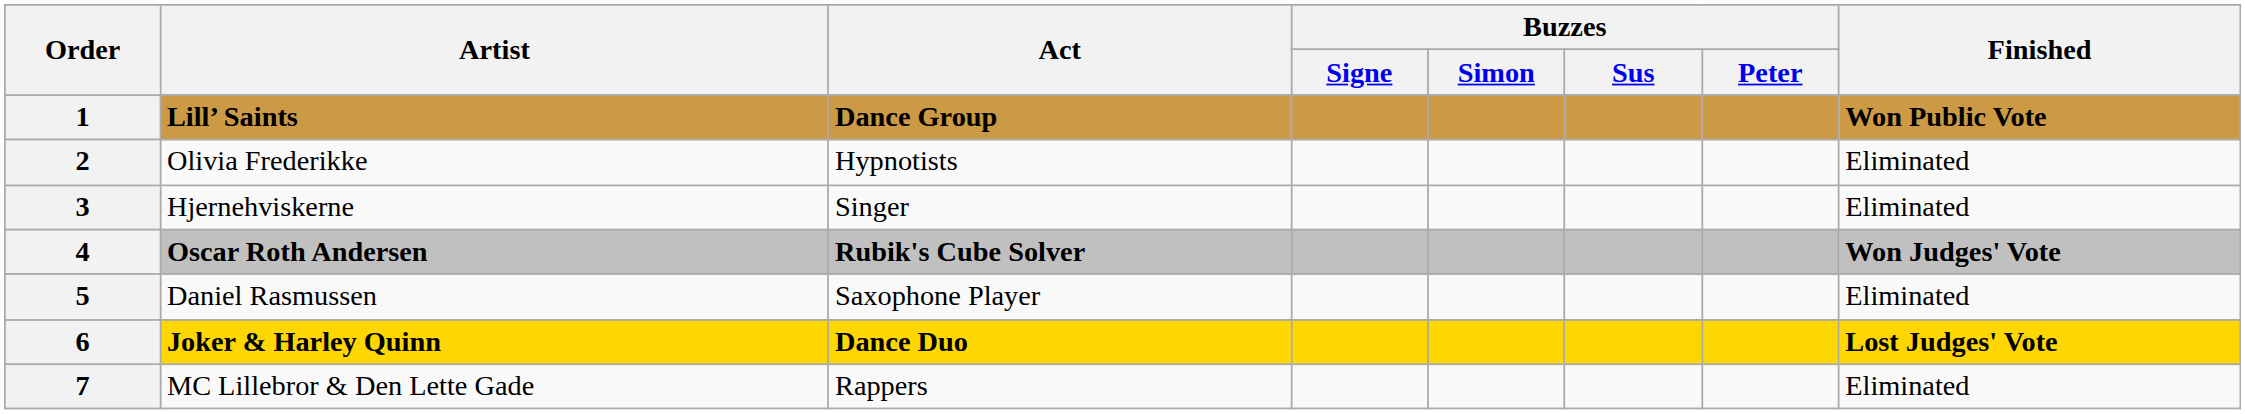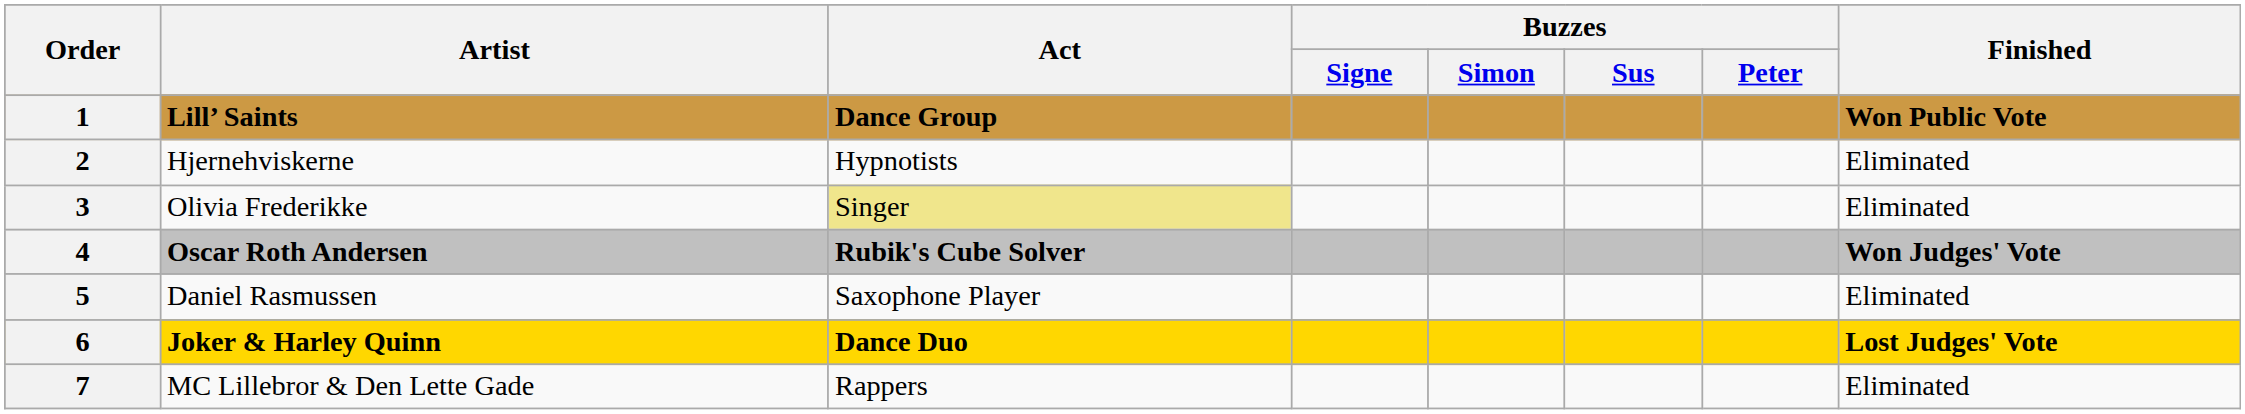2 | Artist: Olivia Frederikke -> Hjernehviskerne
3 | Artist: Hjernehviskerne -> Olivia Frederikke
3 | Act: no background -> khaki background
